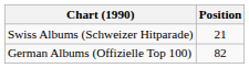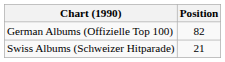rows swapped: German Albums (Offizielle Top 100) <-> Swiss Albums (Schweizer Hitparade)
